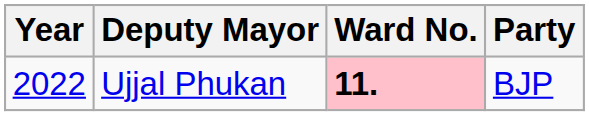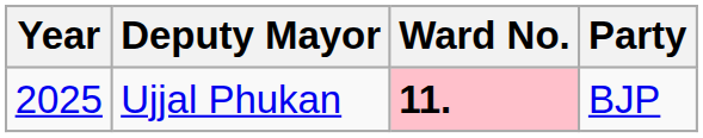Ujjal Phukan | Year: 2022 -> 2025
